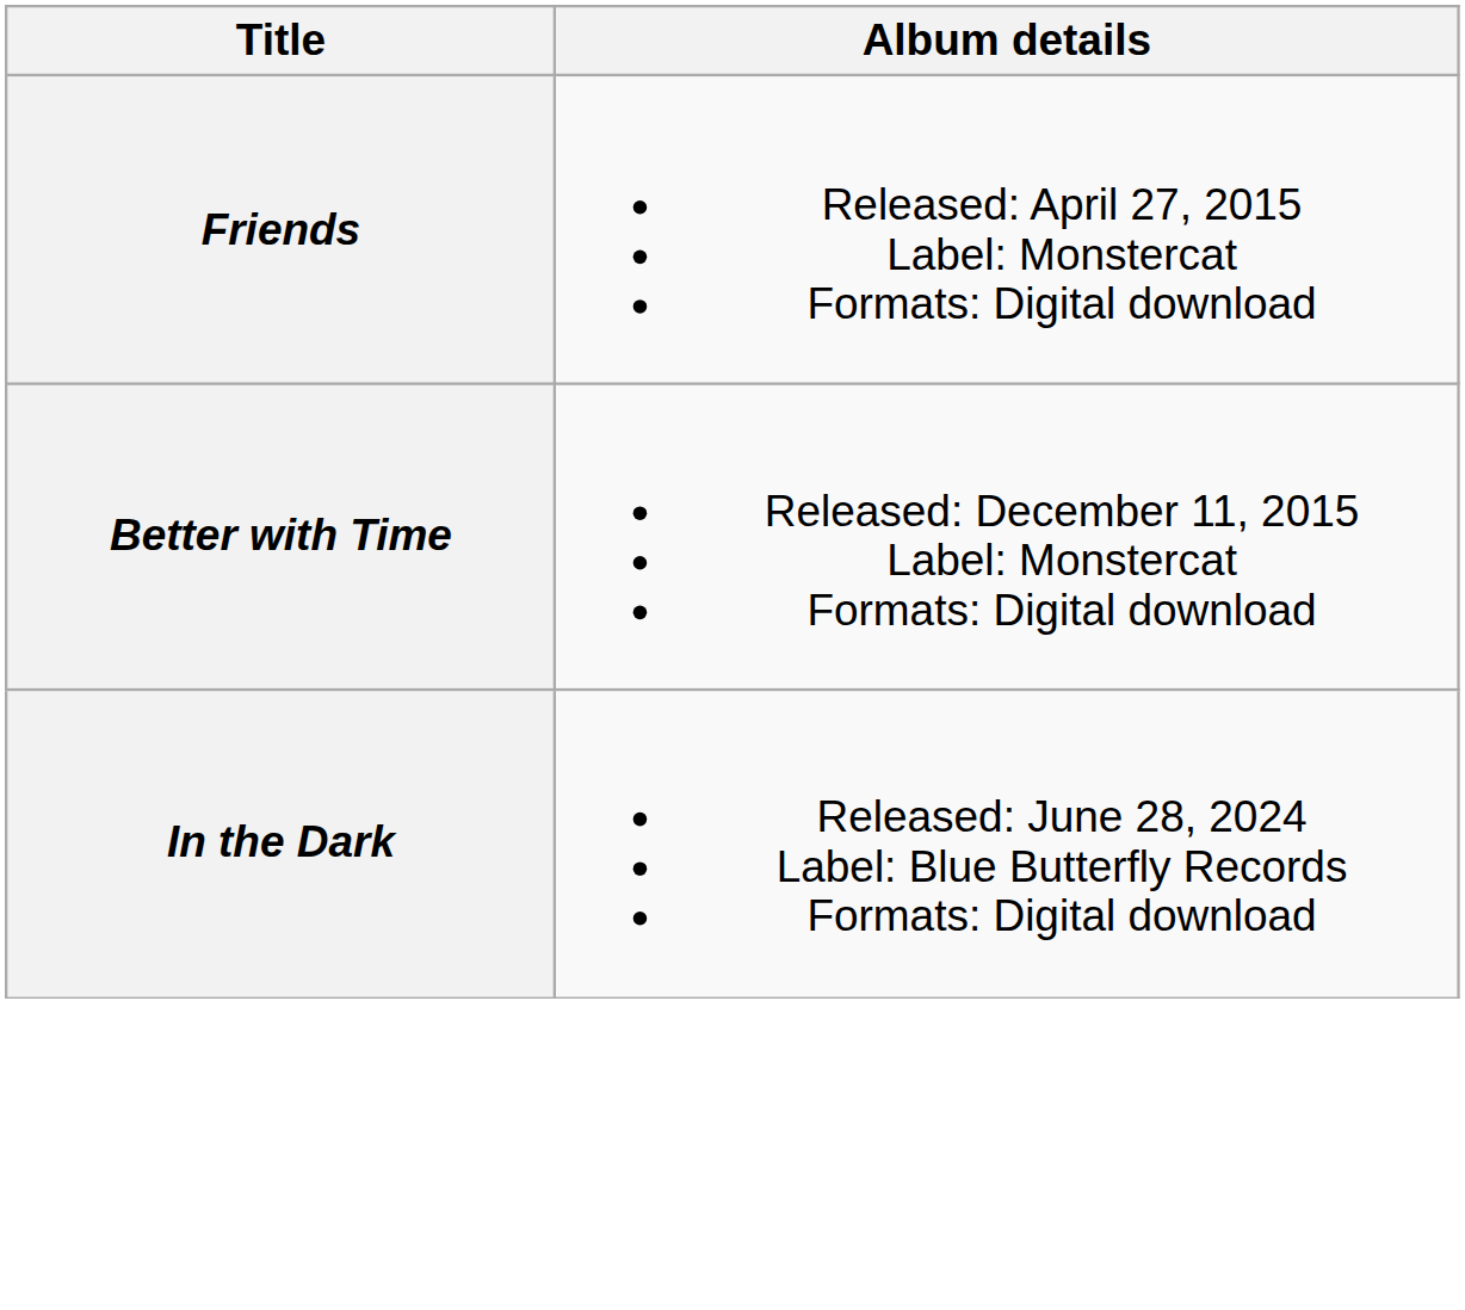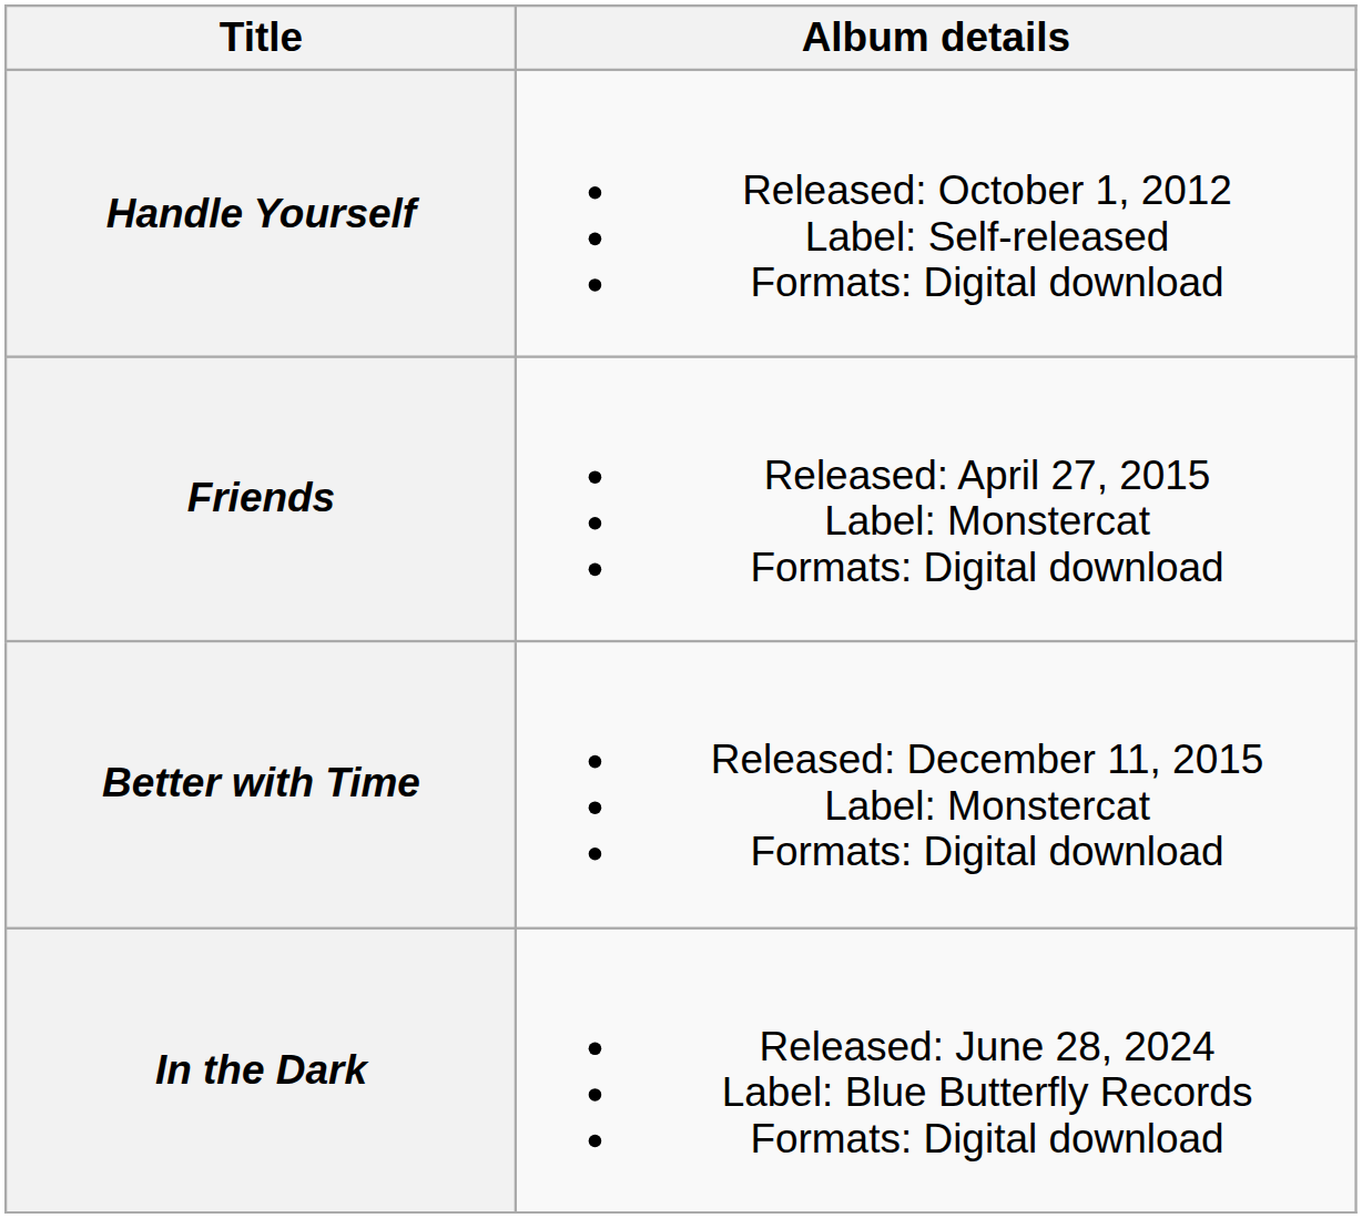+ row: Handle Yourself | Released: October 1, 2012 Label: Self-released Formats: Digital download
